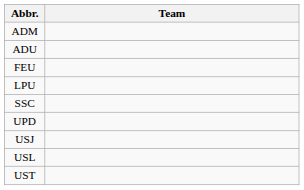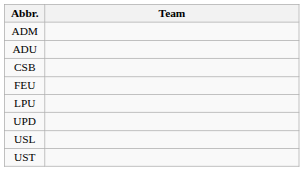+ row: CSB
- row: SSC
- row: USJ
